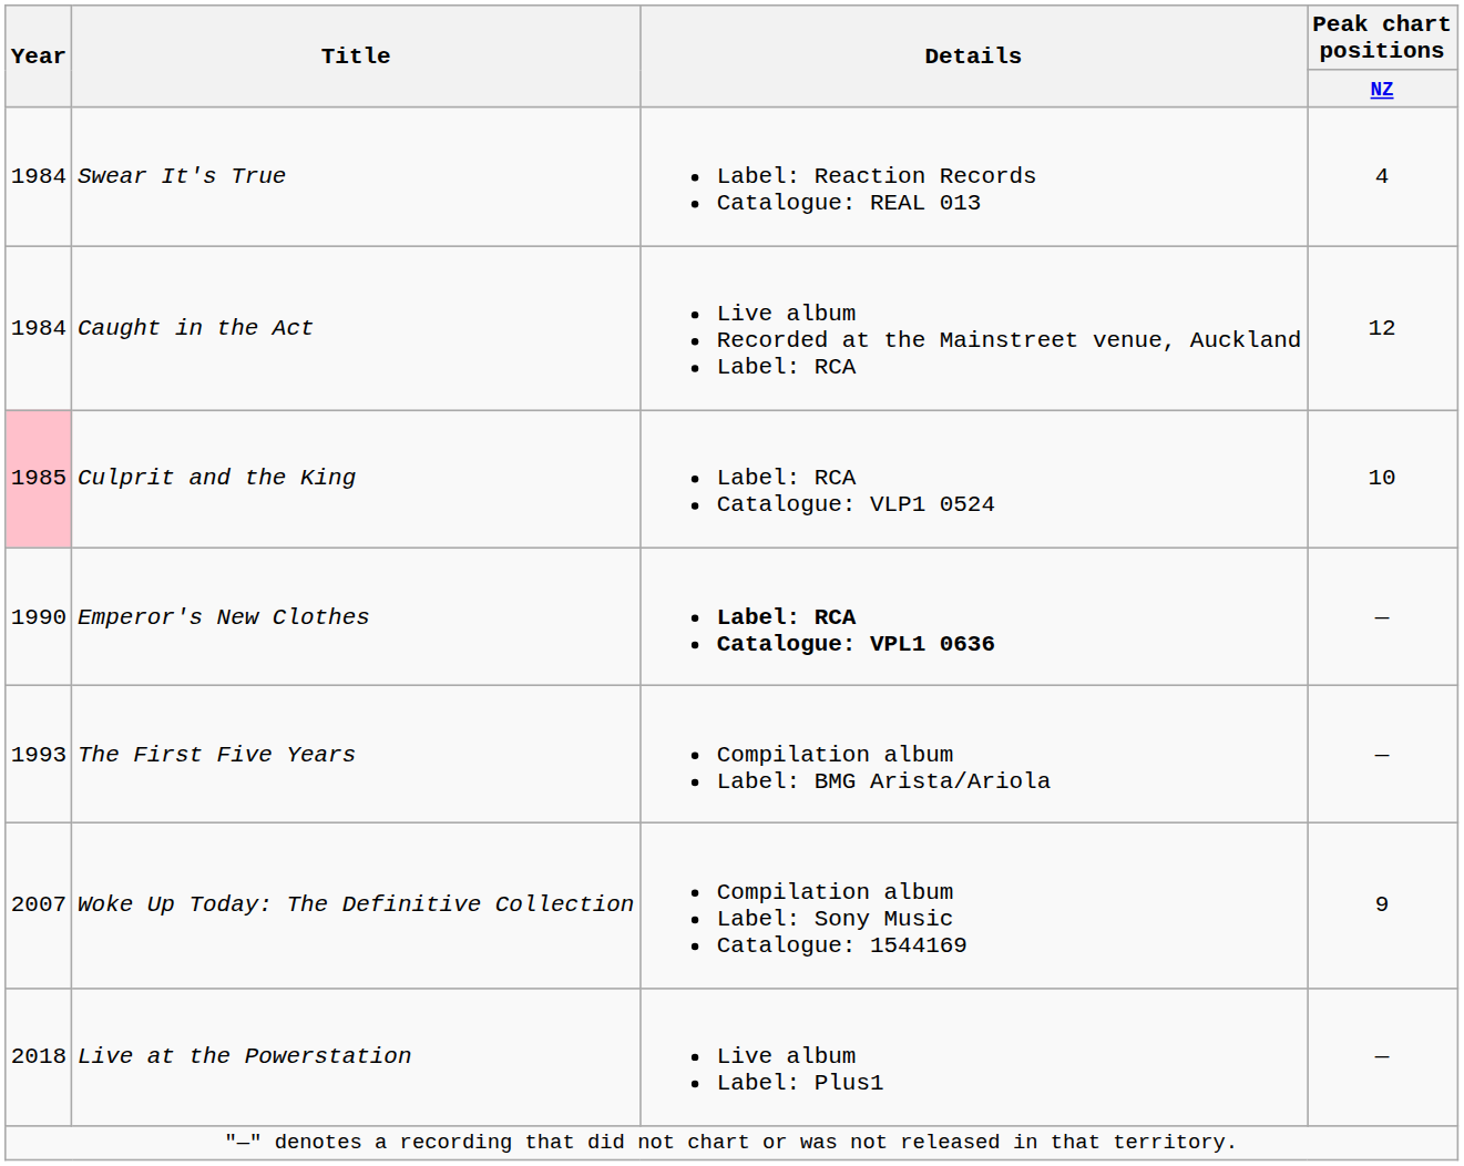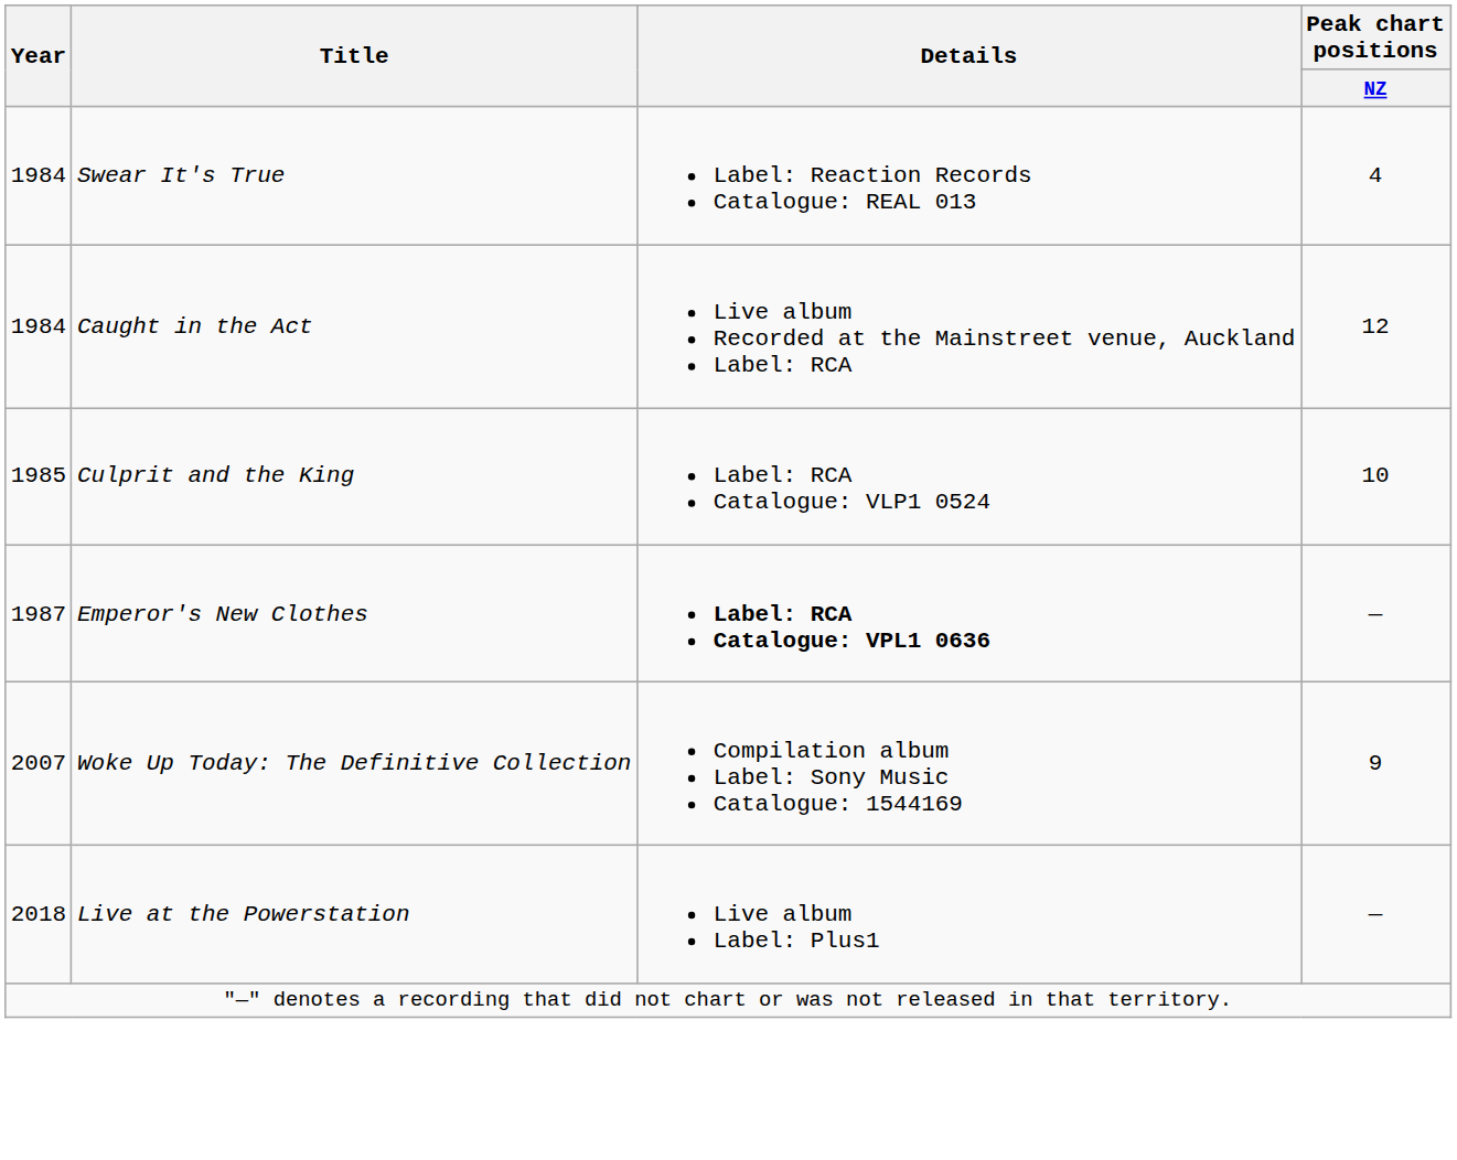Culprit and the King | Year: pink background -> no background
Emperor's New Clothes | Year: 1990 -> 1987
- row: 1993 | The First Five Years | Compilation album Label: BMG Arista/Ariola | —
